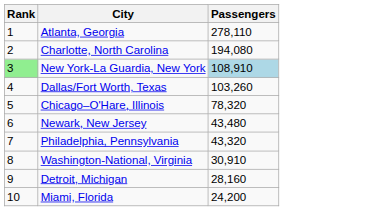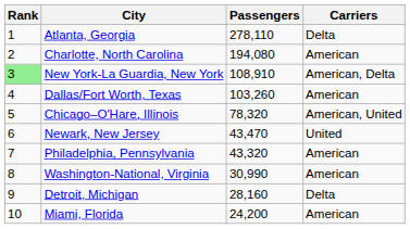+ column: Carriers | Delta | American | American, Delta | American | American, United | United | American | American | Delta | American
New York-La Guardia, New York | Passengers: lightblue background -> no background
Newark, New Jersey | Passengers: 43,480 -> 43,470
Washington-National, Virginia | Passengers: 30,910 -> 30,990
